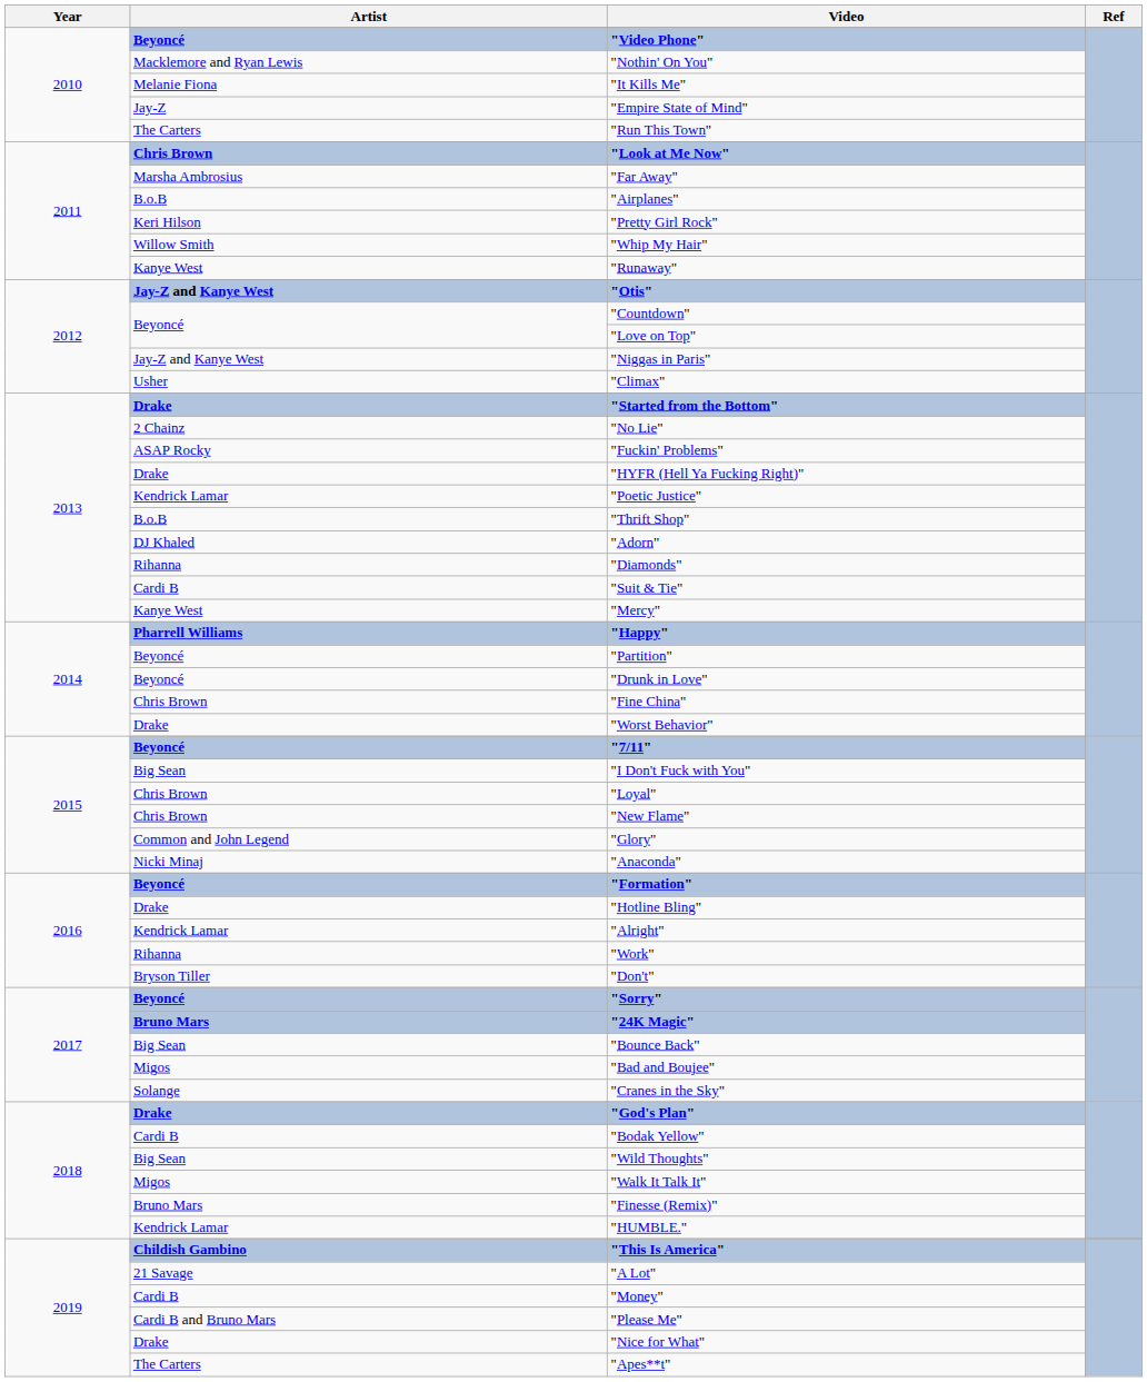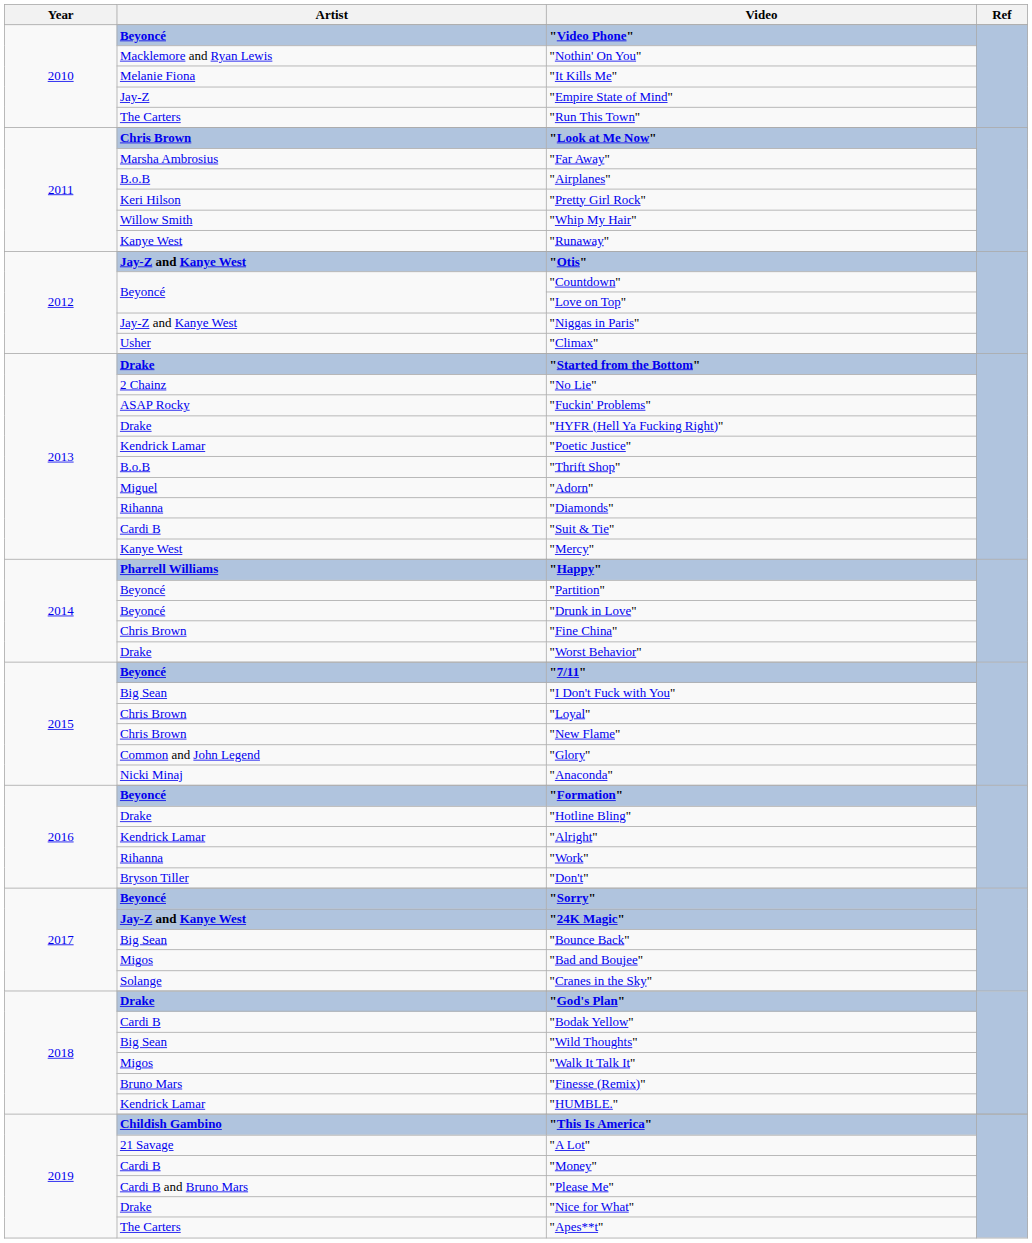"Adorn" | Artist: DJ Khaled -> Miguel
"24K Magic" | Artist: Bruno Mars -> Jay-Z and Kanye West
